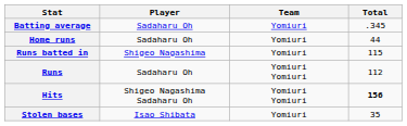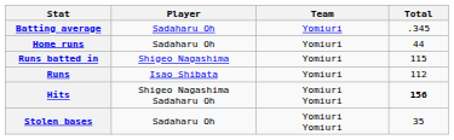Runs | Player: Sadaharu Oh -> Isao Shibata
Runs | Team: Yomiuri Yomiuri -> Yomiuri
Stolen bases | Player: Isao Shibata -> Sadaharu Oh
Stolen bases | Team: Yomiuri -> Yomiuri Yomiuri
